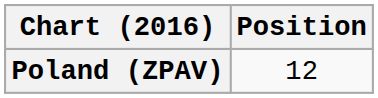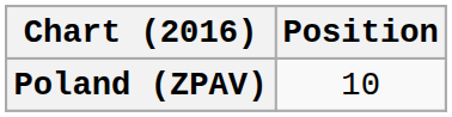Poland (ZPAV) | Position: 12 -> 10
